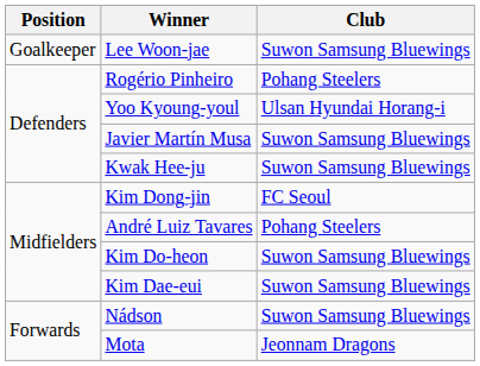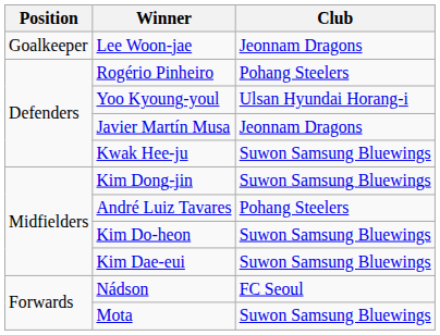Lee Woon-jae | Club: Suwon Samsung Bluewings -> Jeonnam Dragons
Javier Martín Musa | Club: Suwon Samsung Bluewings -> Jeonnam Dragons
Kim Dong-jin | Club: FC Seoul -> Suwon Samsung Bluewings
Nádson | Club: Suwon Samsung Bluewings -> FC Seoul
Mota | Club: Jeonnam Dragons -> Suwon Samsung Bluewings
